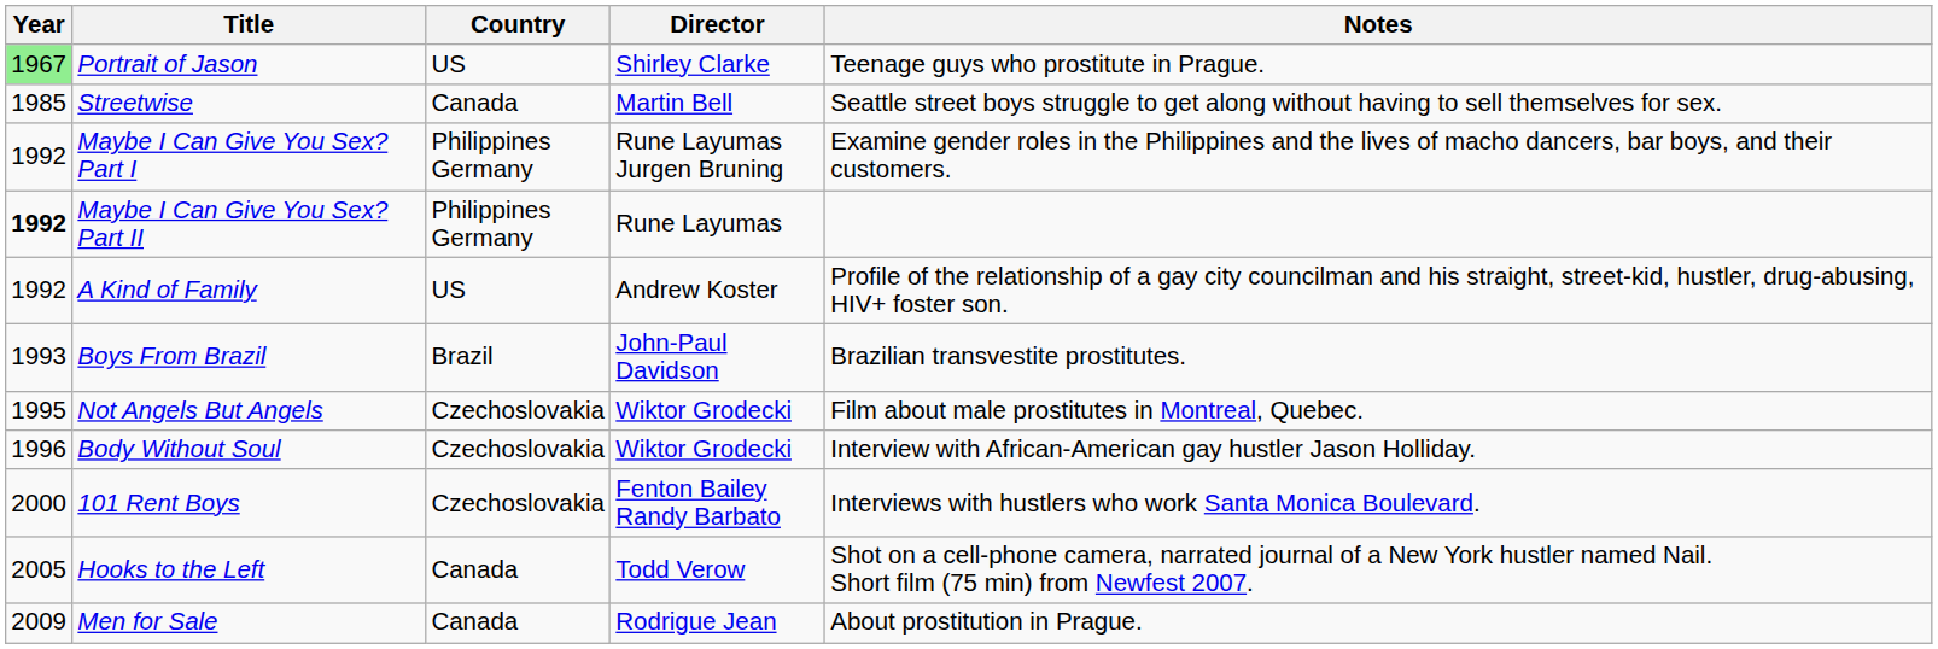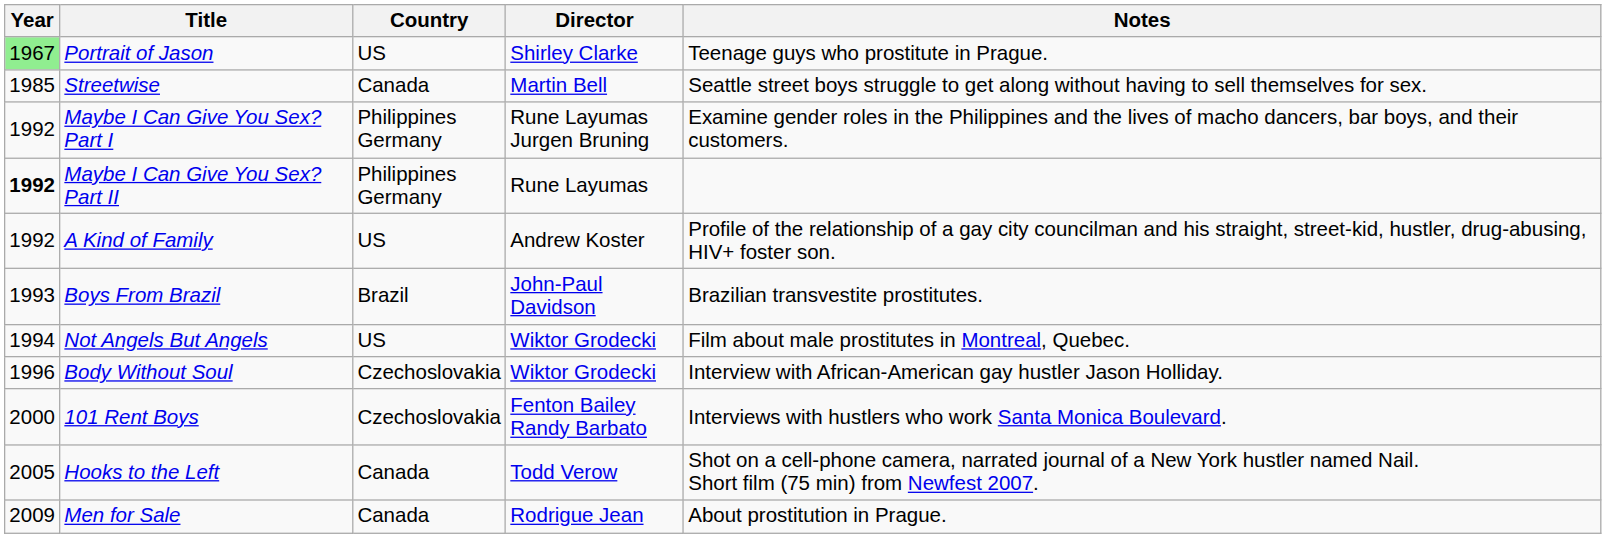Not Angels But Angels | Year: 1995 -> 1994
Not Angels But Angels | Country: Czechoslovakia -> US
